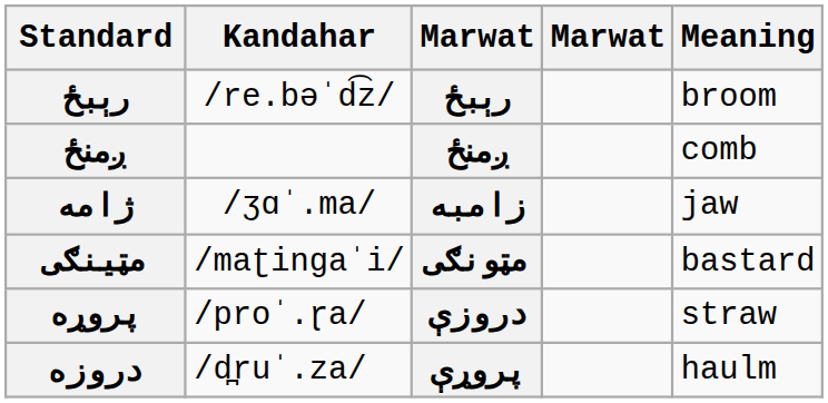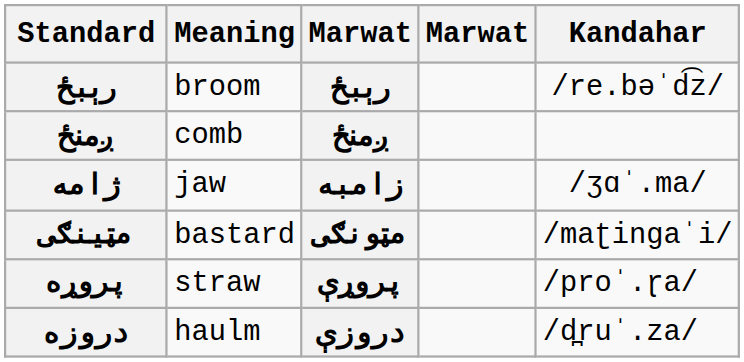columns swapped: Kandahar <-> Meaning
پروړه | column 3: دروزې -> پروړې
دروزه | column 3: پروړې -> دروزې
